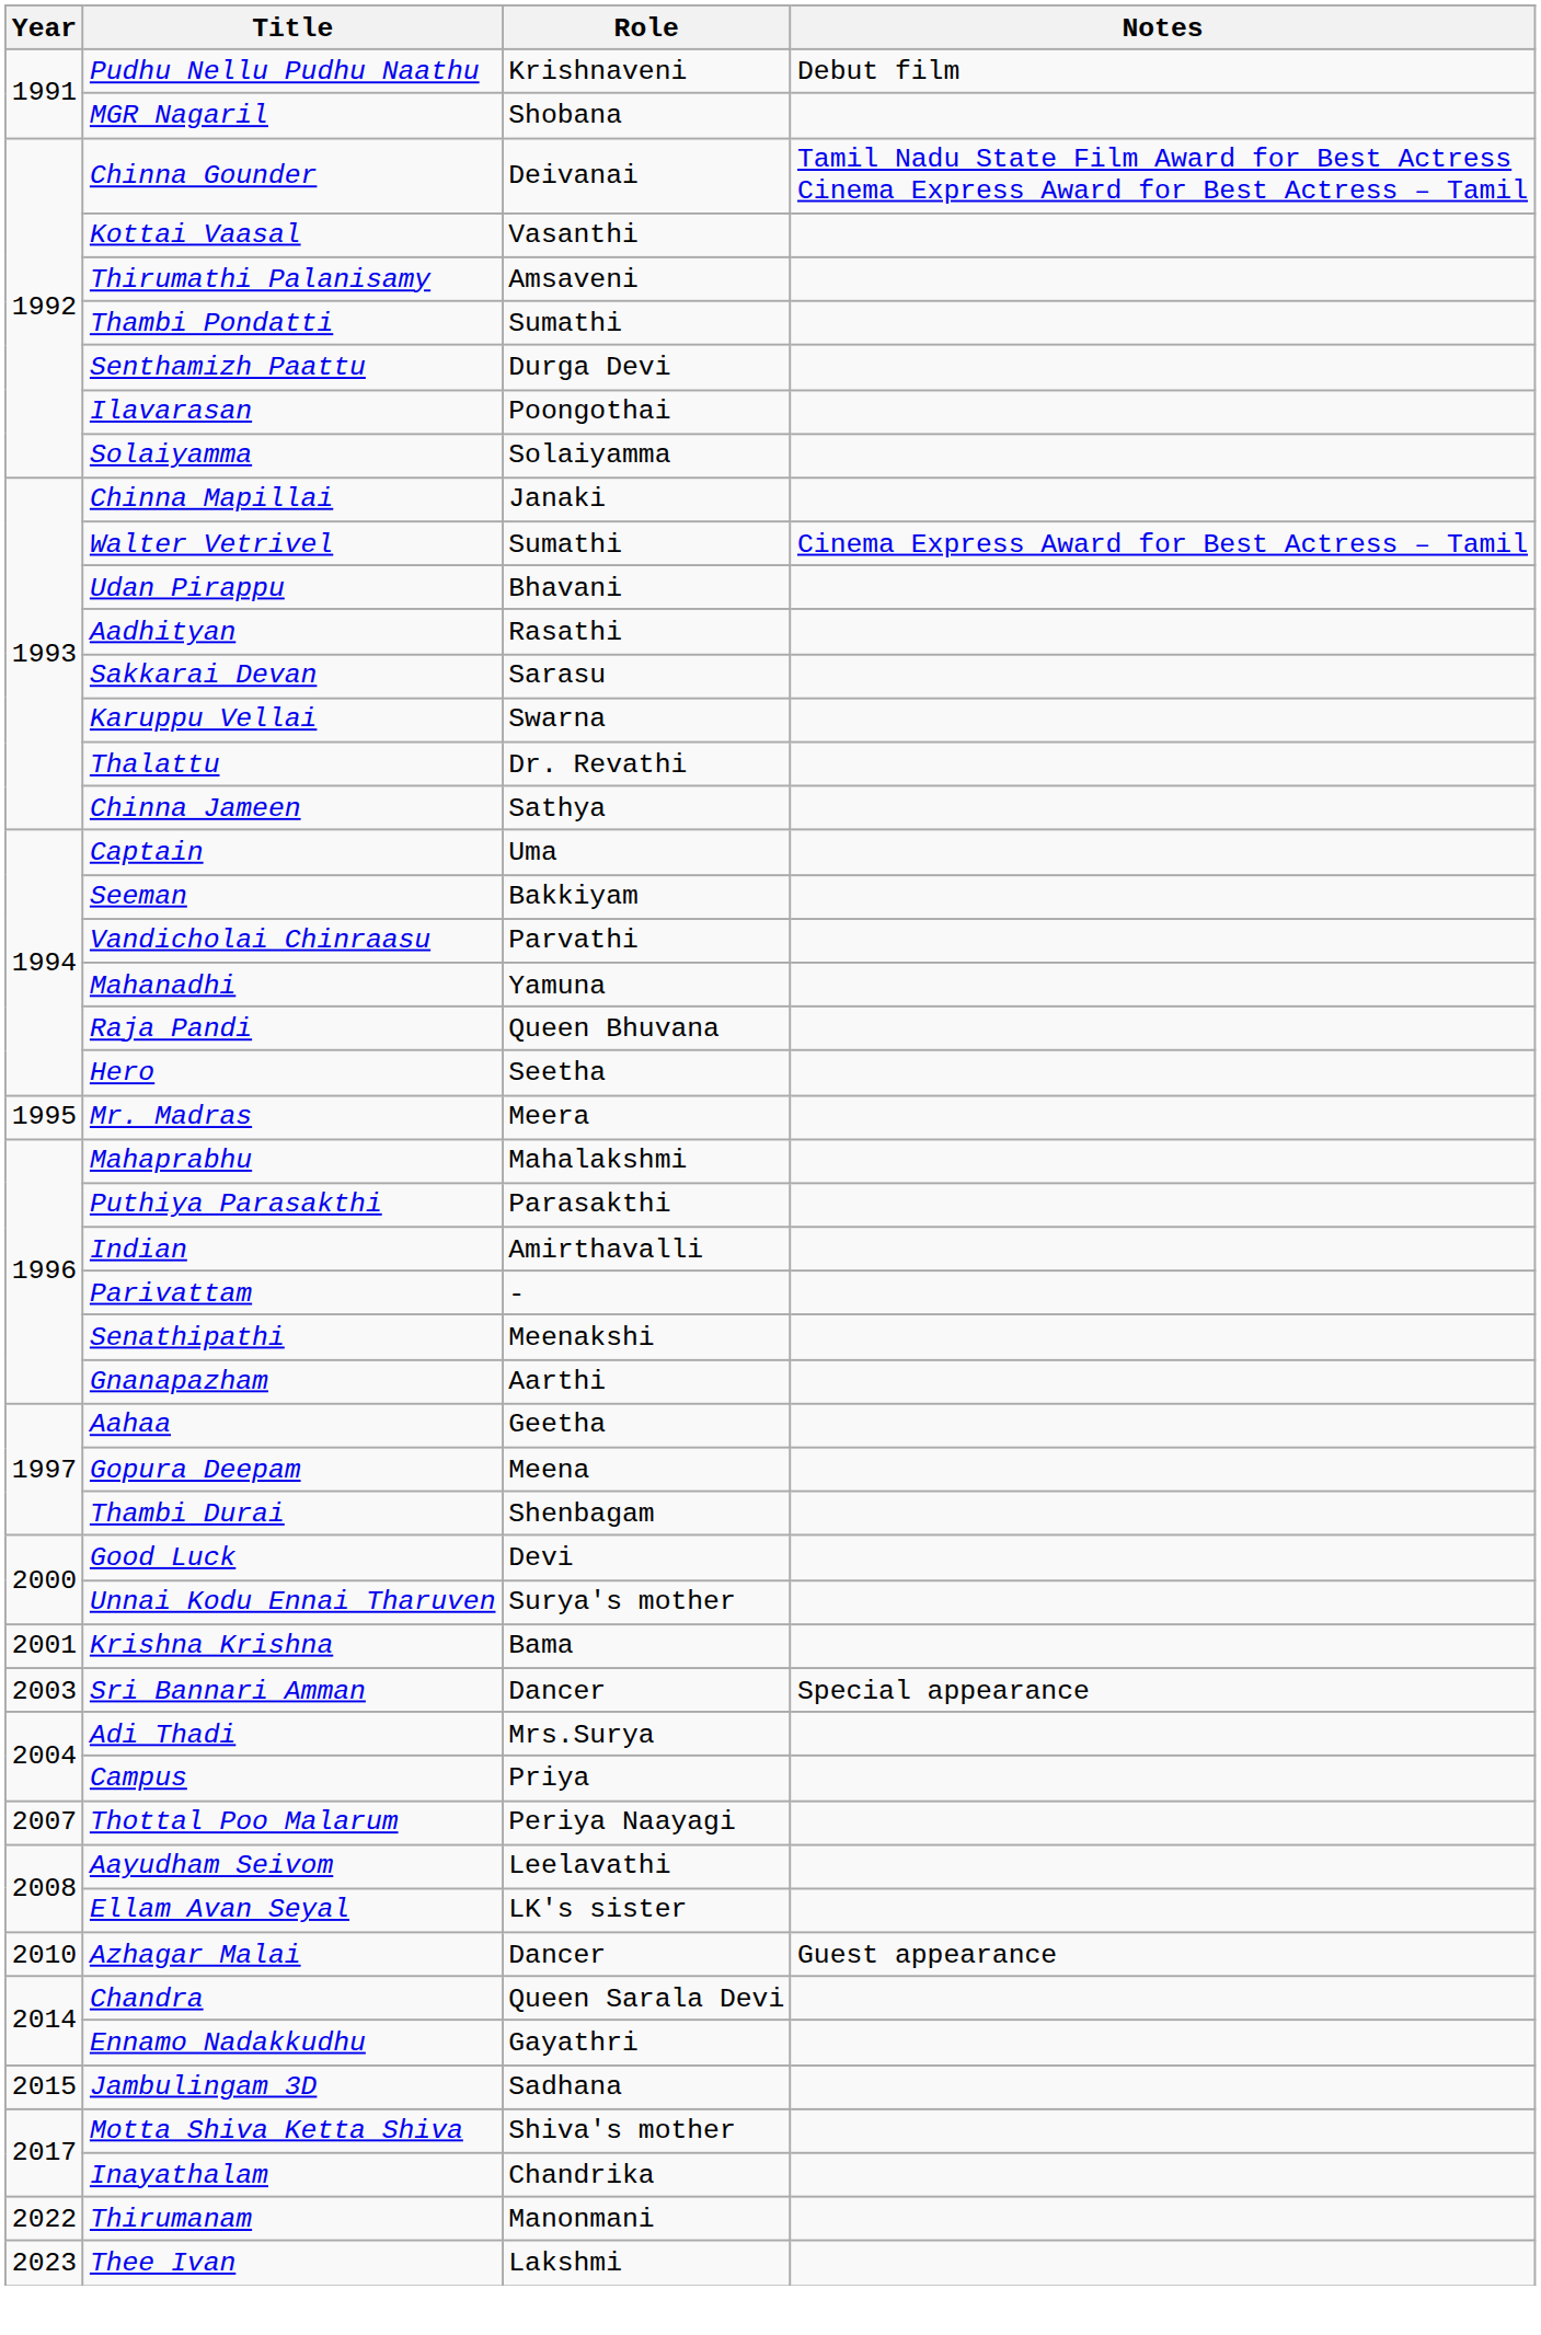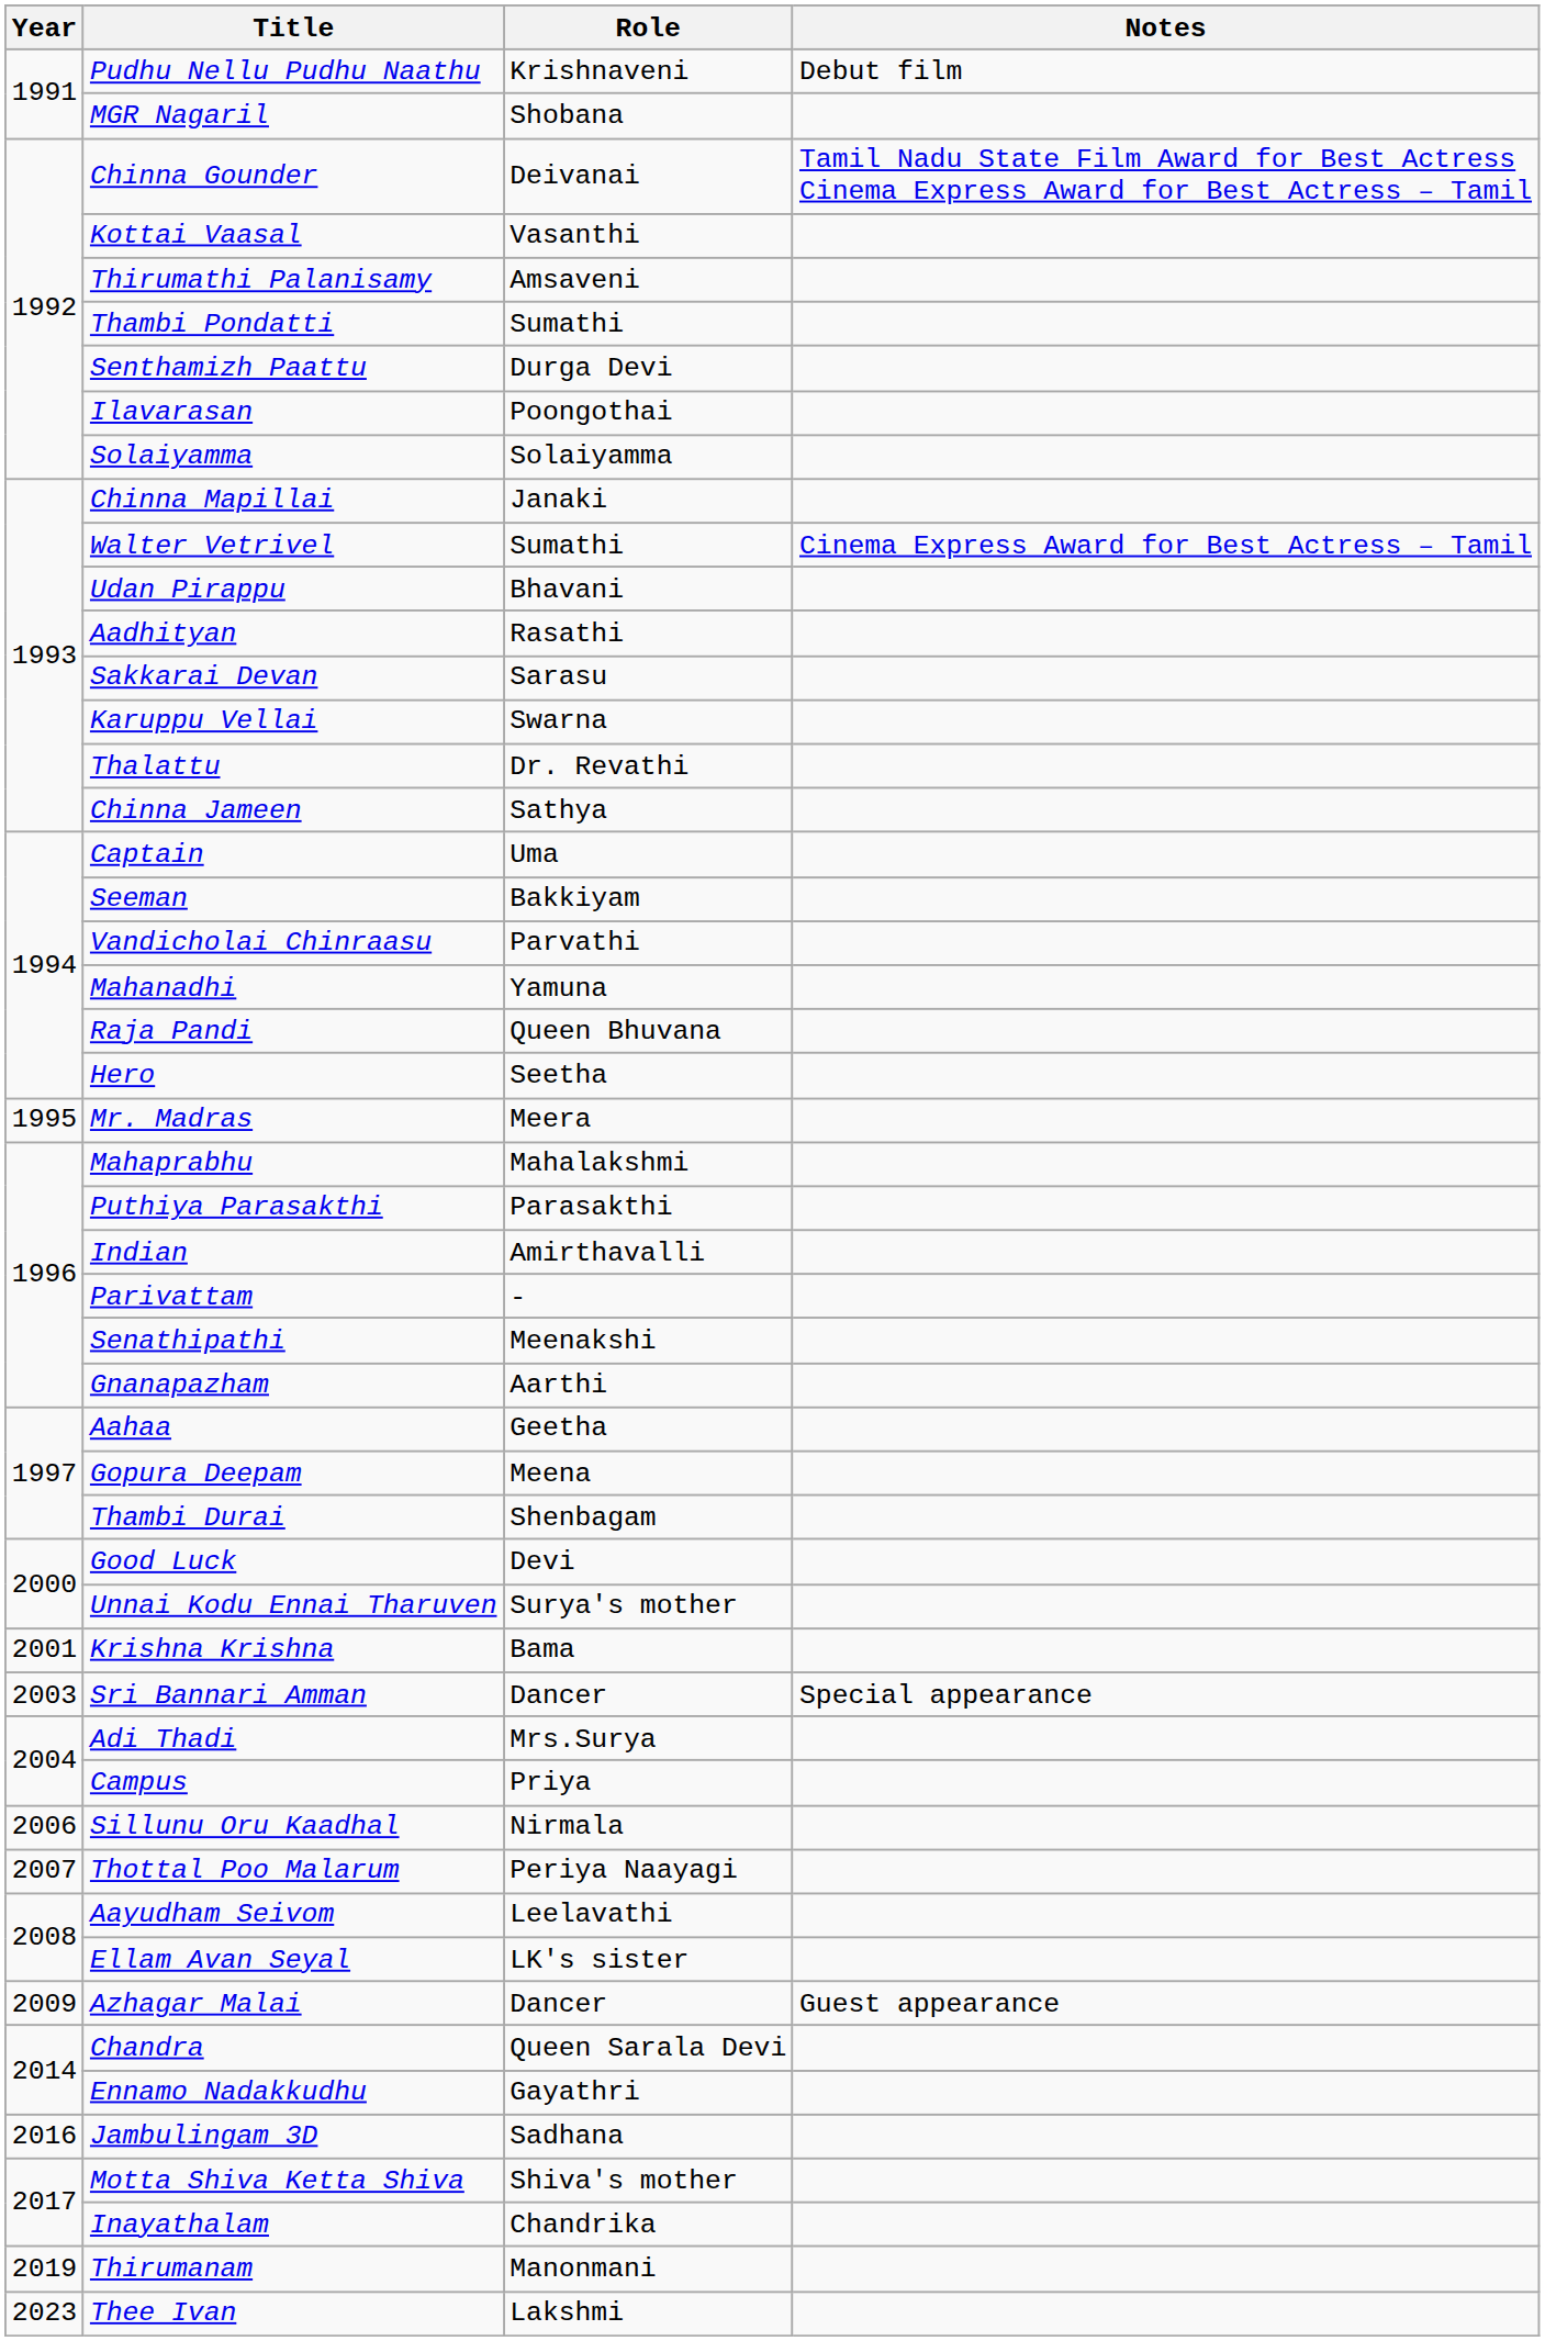+ row: 2006 | Sillunu Oru Kaadhal | Nirmala
Azhagar Malai | Year: 2010 -> 2009
Jambulingam 3D | Year: 2015 -> 2016
Thirumanam | Year: 2022 -> 2019
